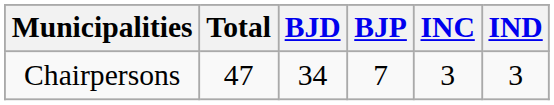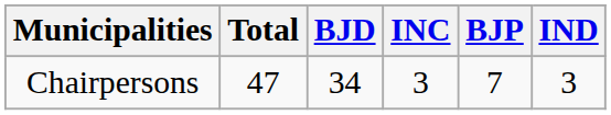columns swapped: BJP <-> INC
